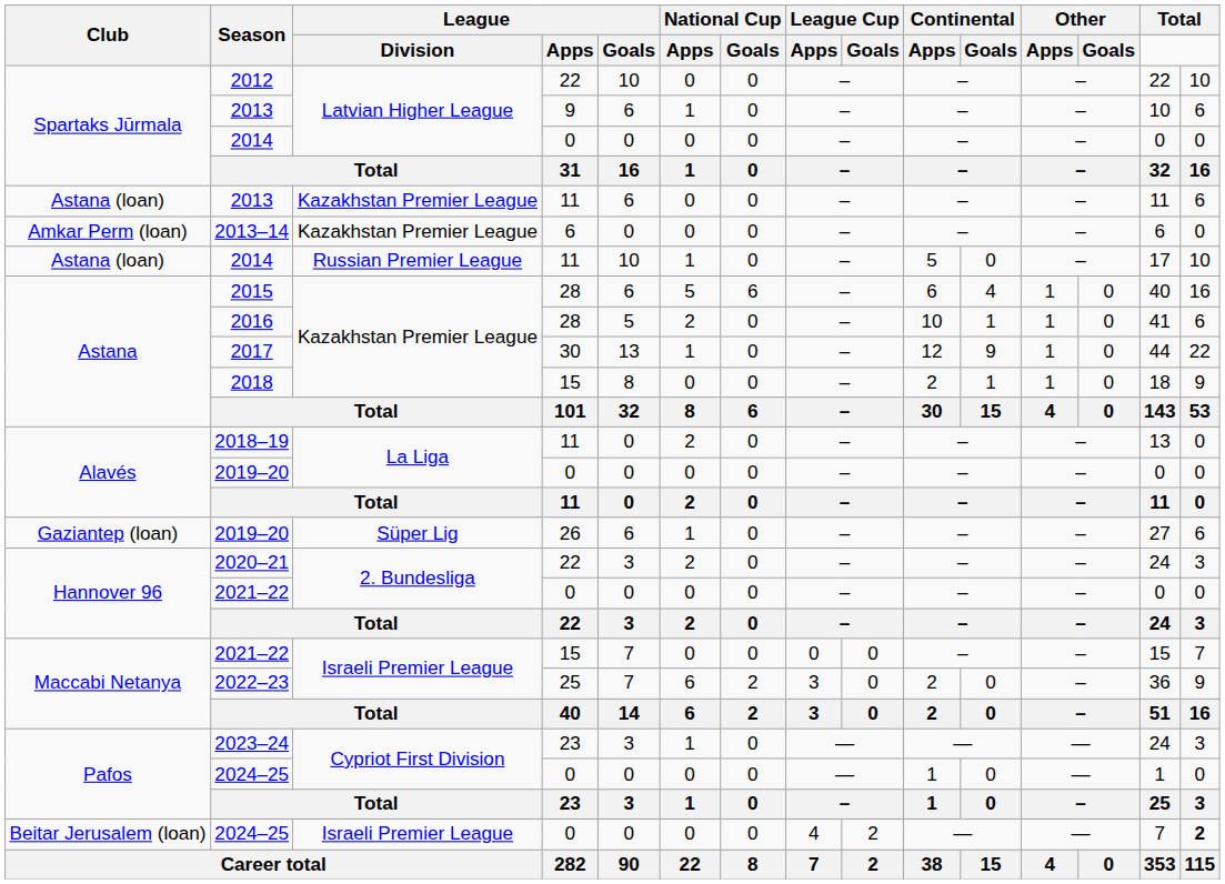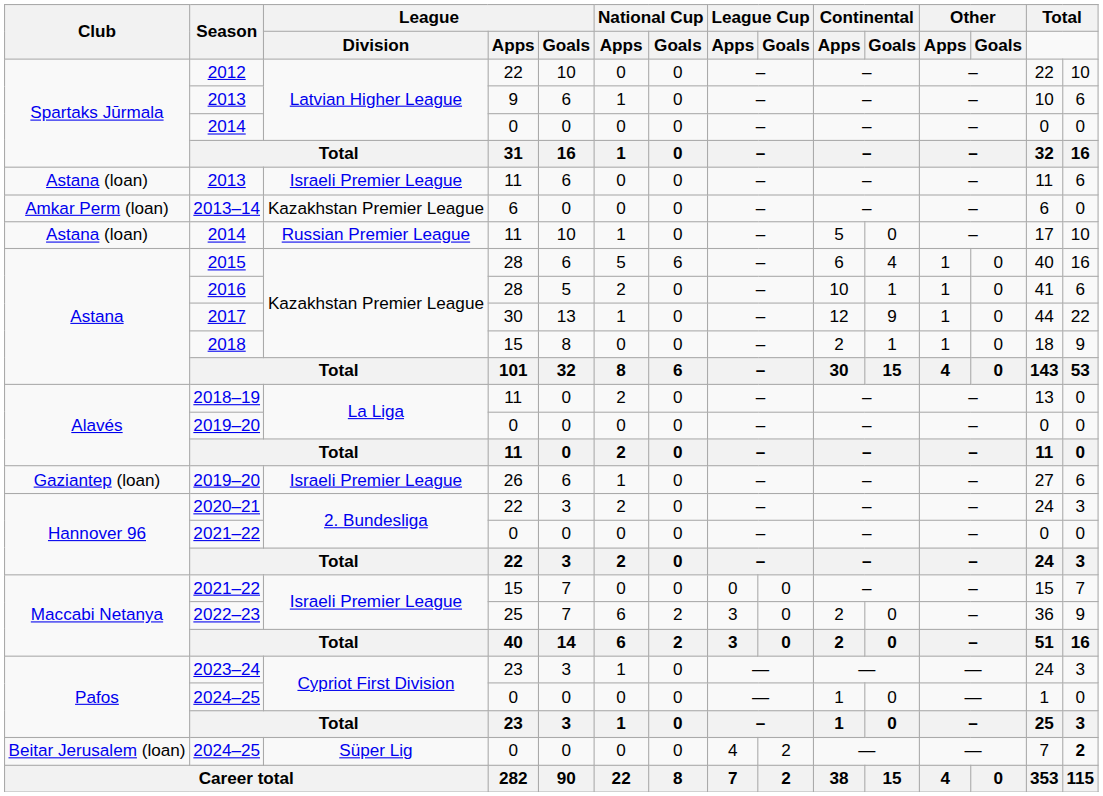Astana (loan) / 2013 | League / Division: Kazakhstan Premier League -> Israeli Premier League
Gaziantep (loan) / 2019–20 | League / Division: Süper Lig -> Israeli Premier League
Beitar Jerusalem (loan) / 2024–25 | League / Division: Israeli Premier League -> Süper Lig
